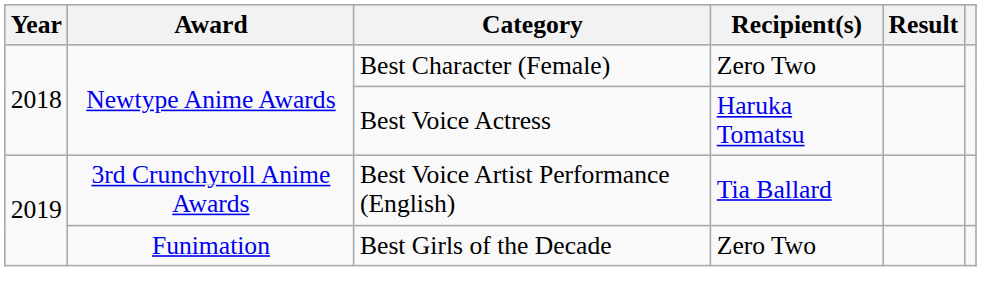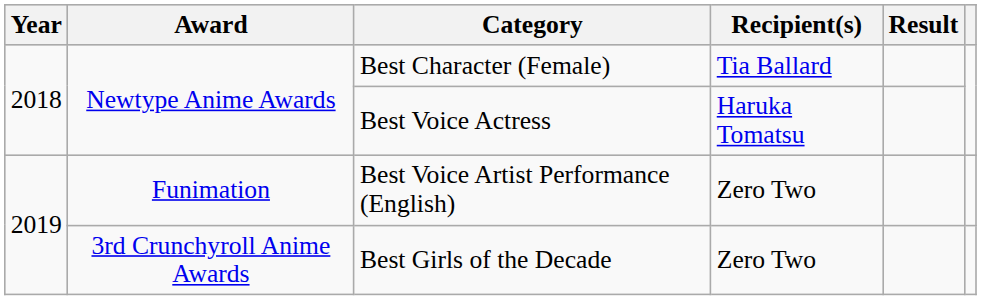Best Character (Female) | Recipient(s): Zero Two -> Tia Ballard
Best Voice Artist Performance (English) | Award: 3rd Crunchyroll Anime Awards -> Funimation
Best Voice Artist Performance (English) | Recipient(s): Tia Ballard -> Zero Two
Best Girls of the Decade | Award: Funimation -> 3rd Crunchyroll Anime Awards
